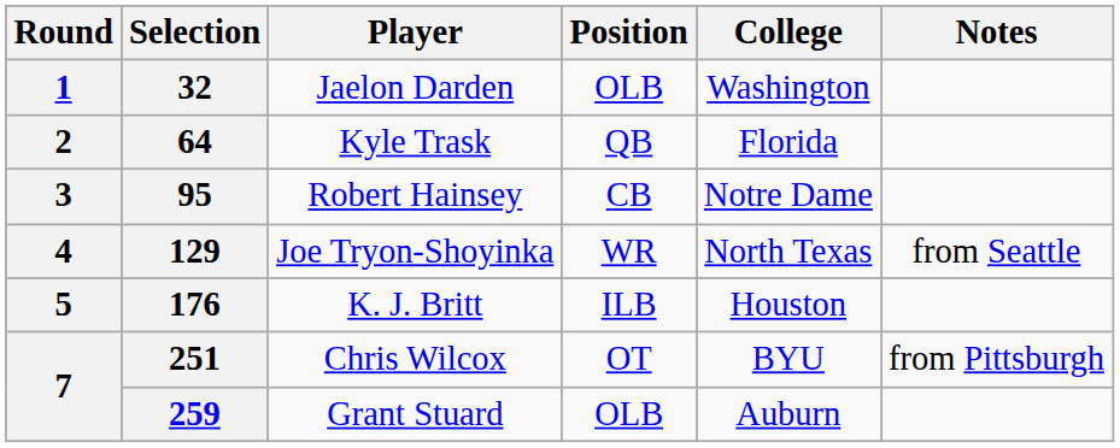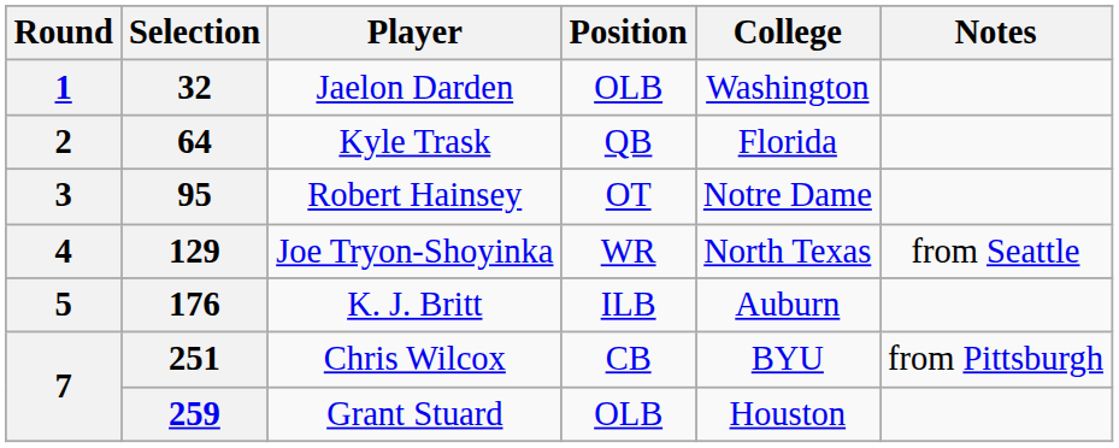95 | Position: CB -> OT
176 | College: Houston -> Auburn
251 | Position: OT -> CB
259 | College: Auburn -> Houston
